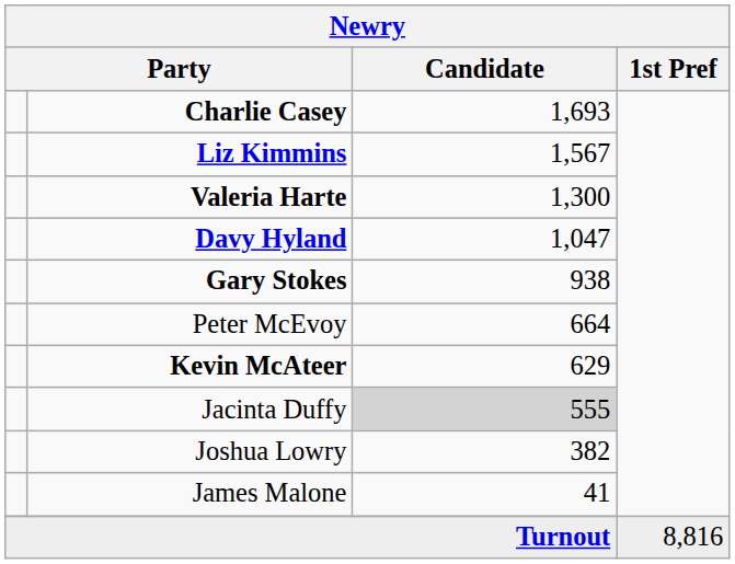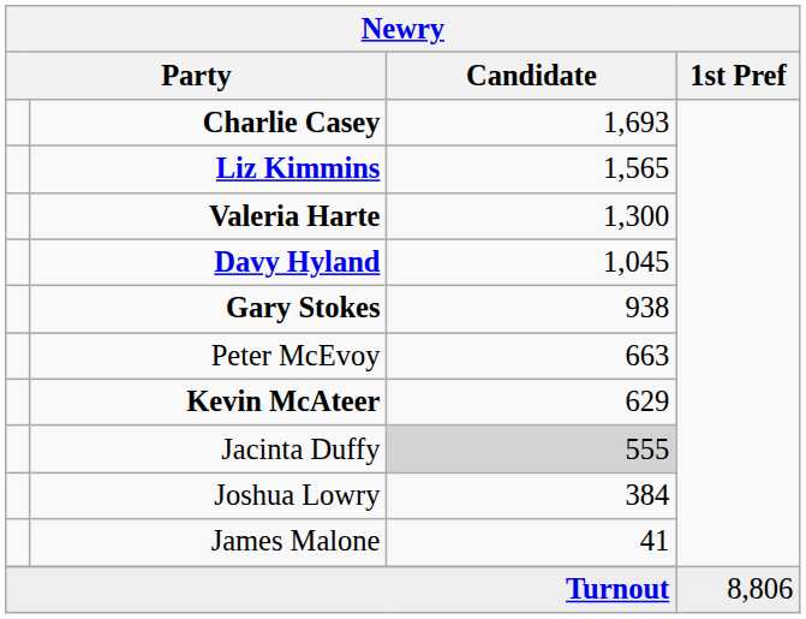Liz Kimmins | Candidate: 1,567 -> 1,565
Davy Hyland | Candidate: 1,047 -> 1,045
Peter McEvoy | Candidate: 664 -> 663
Joshua Lowry | Candidate: 382 -> 384
Turnout | 1st Pref: 8,816 -> 8,806
